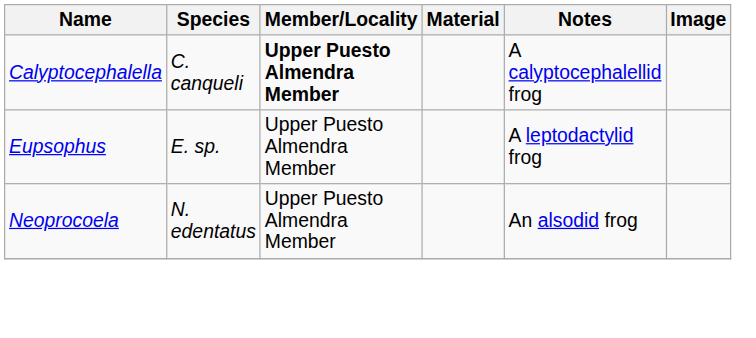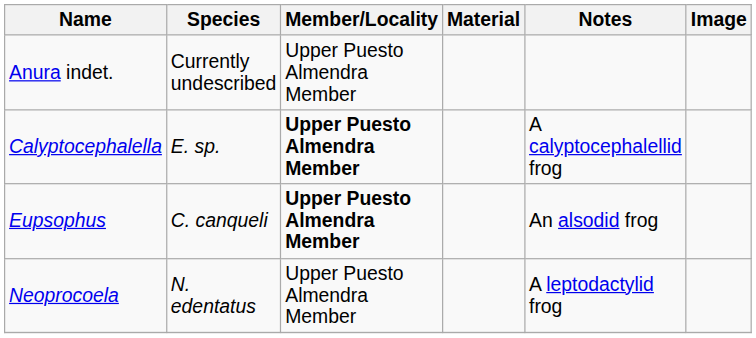+ row: Anura indet. | Currently undescribed | Upper Puesto Almendra Member
Calyptocephalella | Species: C. canqueli -> E. sp.
Eupsophus | Species: E. sp. -> C. canqueli
Eupsophus | Member/Locality: normal -> bold
Eupsophus | Notes: A leptodactylid frog -> An alsodid frog
Neoprocoela | Notes: An alsodid frog -> A leptodactylid frog
